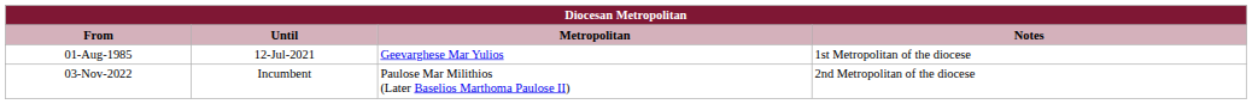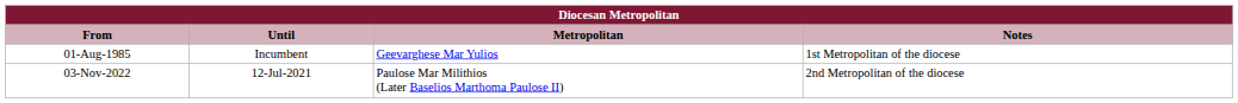01-Aug-1985 | Until: 12-Jul-2021 -> Incumbent
03-Nov-2022 | Until: Incumbent -> 12-Jul-2021
